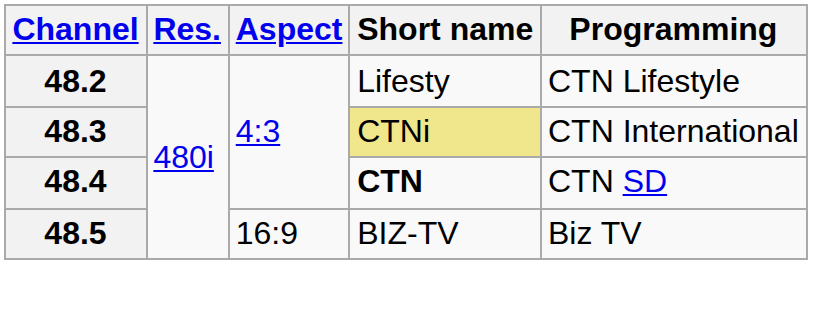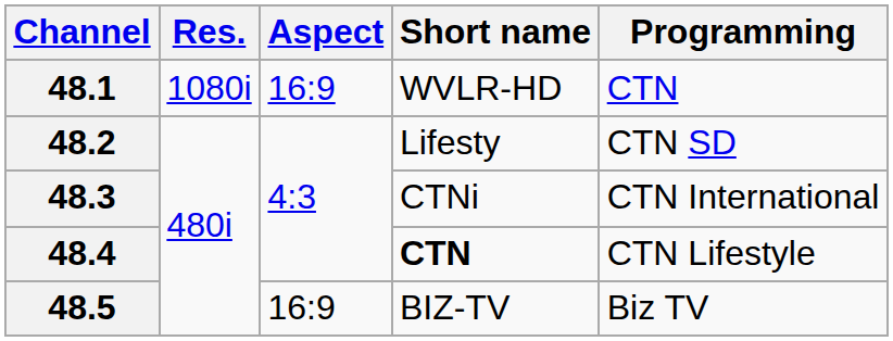+ row: 48.1 | 1080i | 16:9 | WVLR-HD | CTN
48.2 | Programming: CTN Lifestyle -> CTN SD
48.3 | Short name: khaki background -> no background
48.4 | Programming: CTN SD -> CTN Lifestyle
